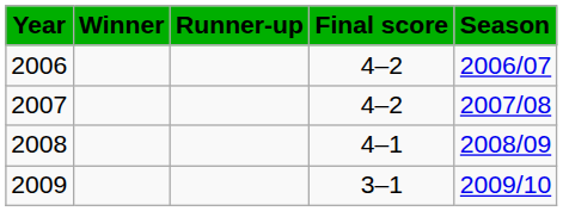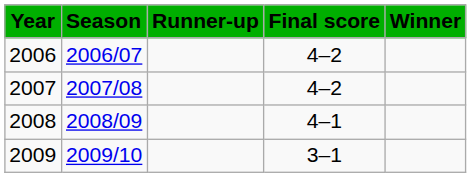columns swapped: Winner <-> Season
